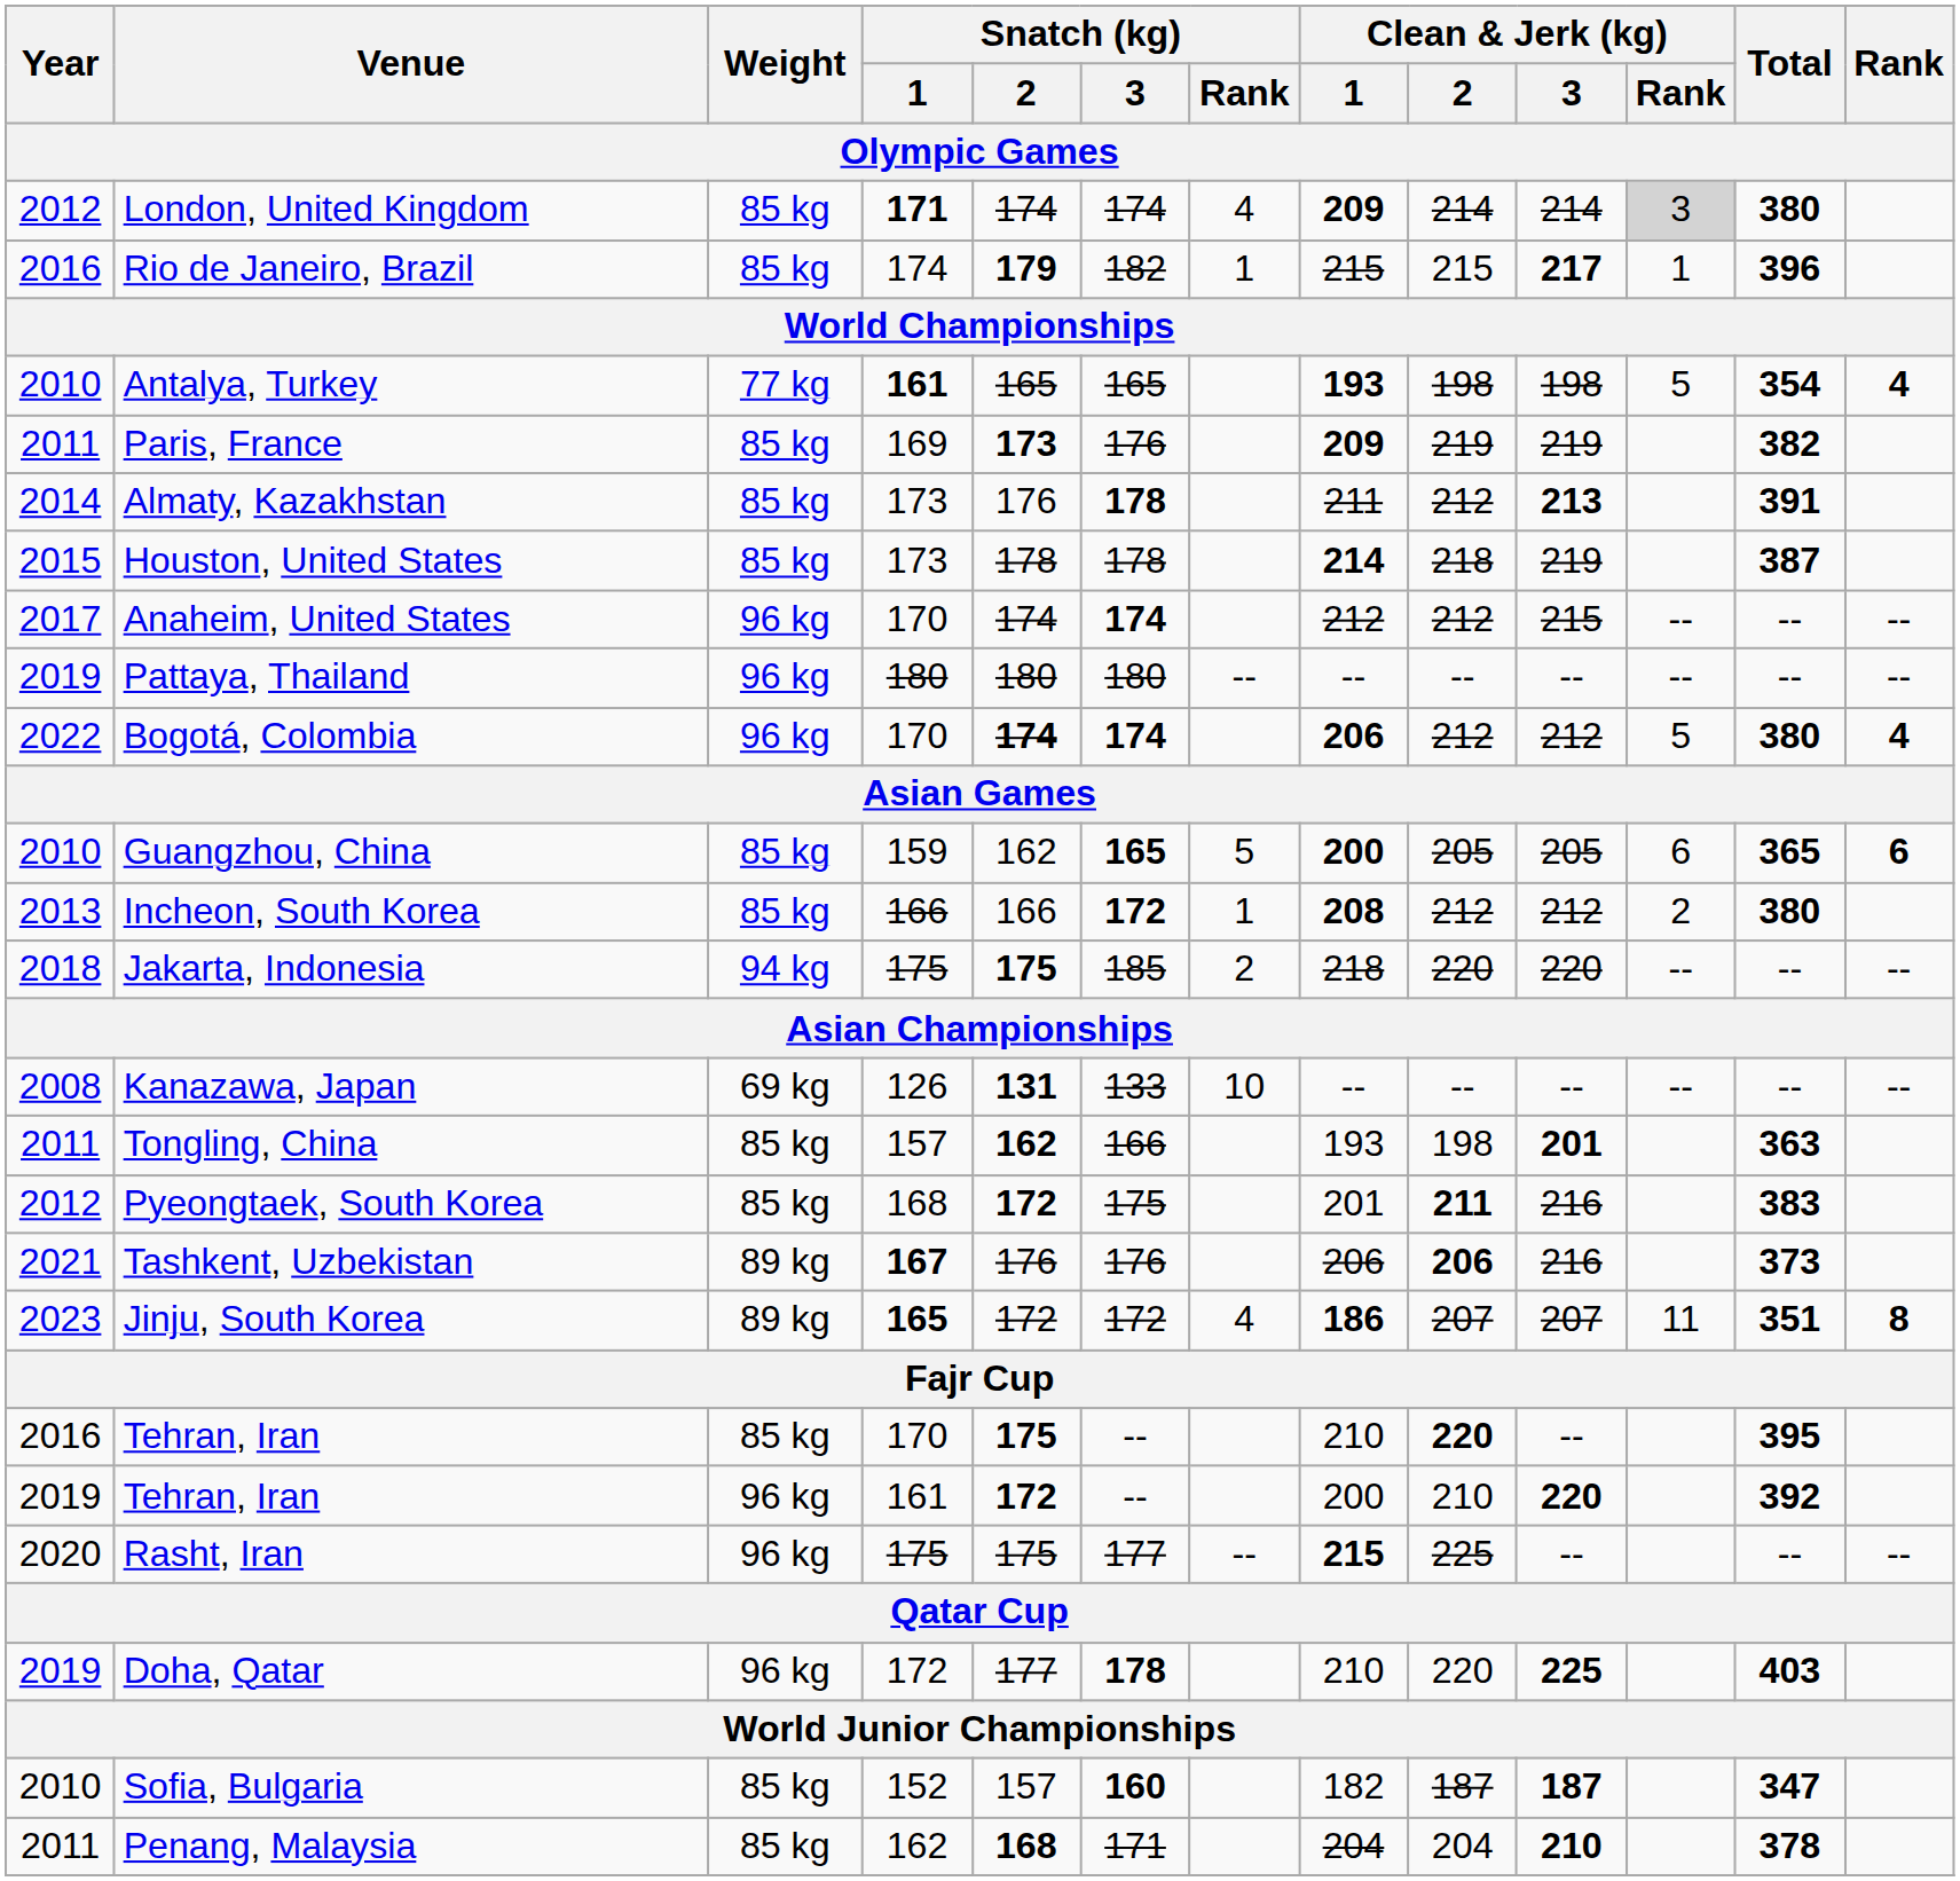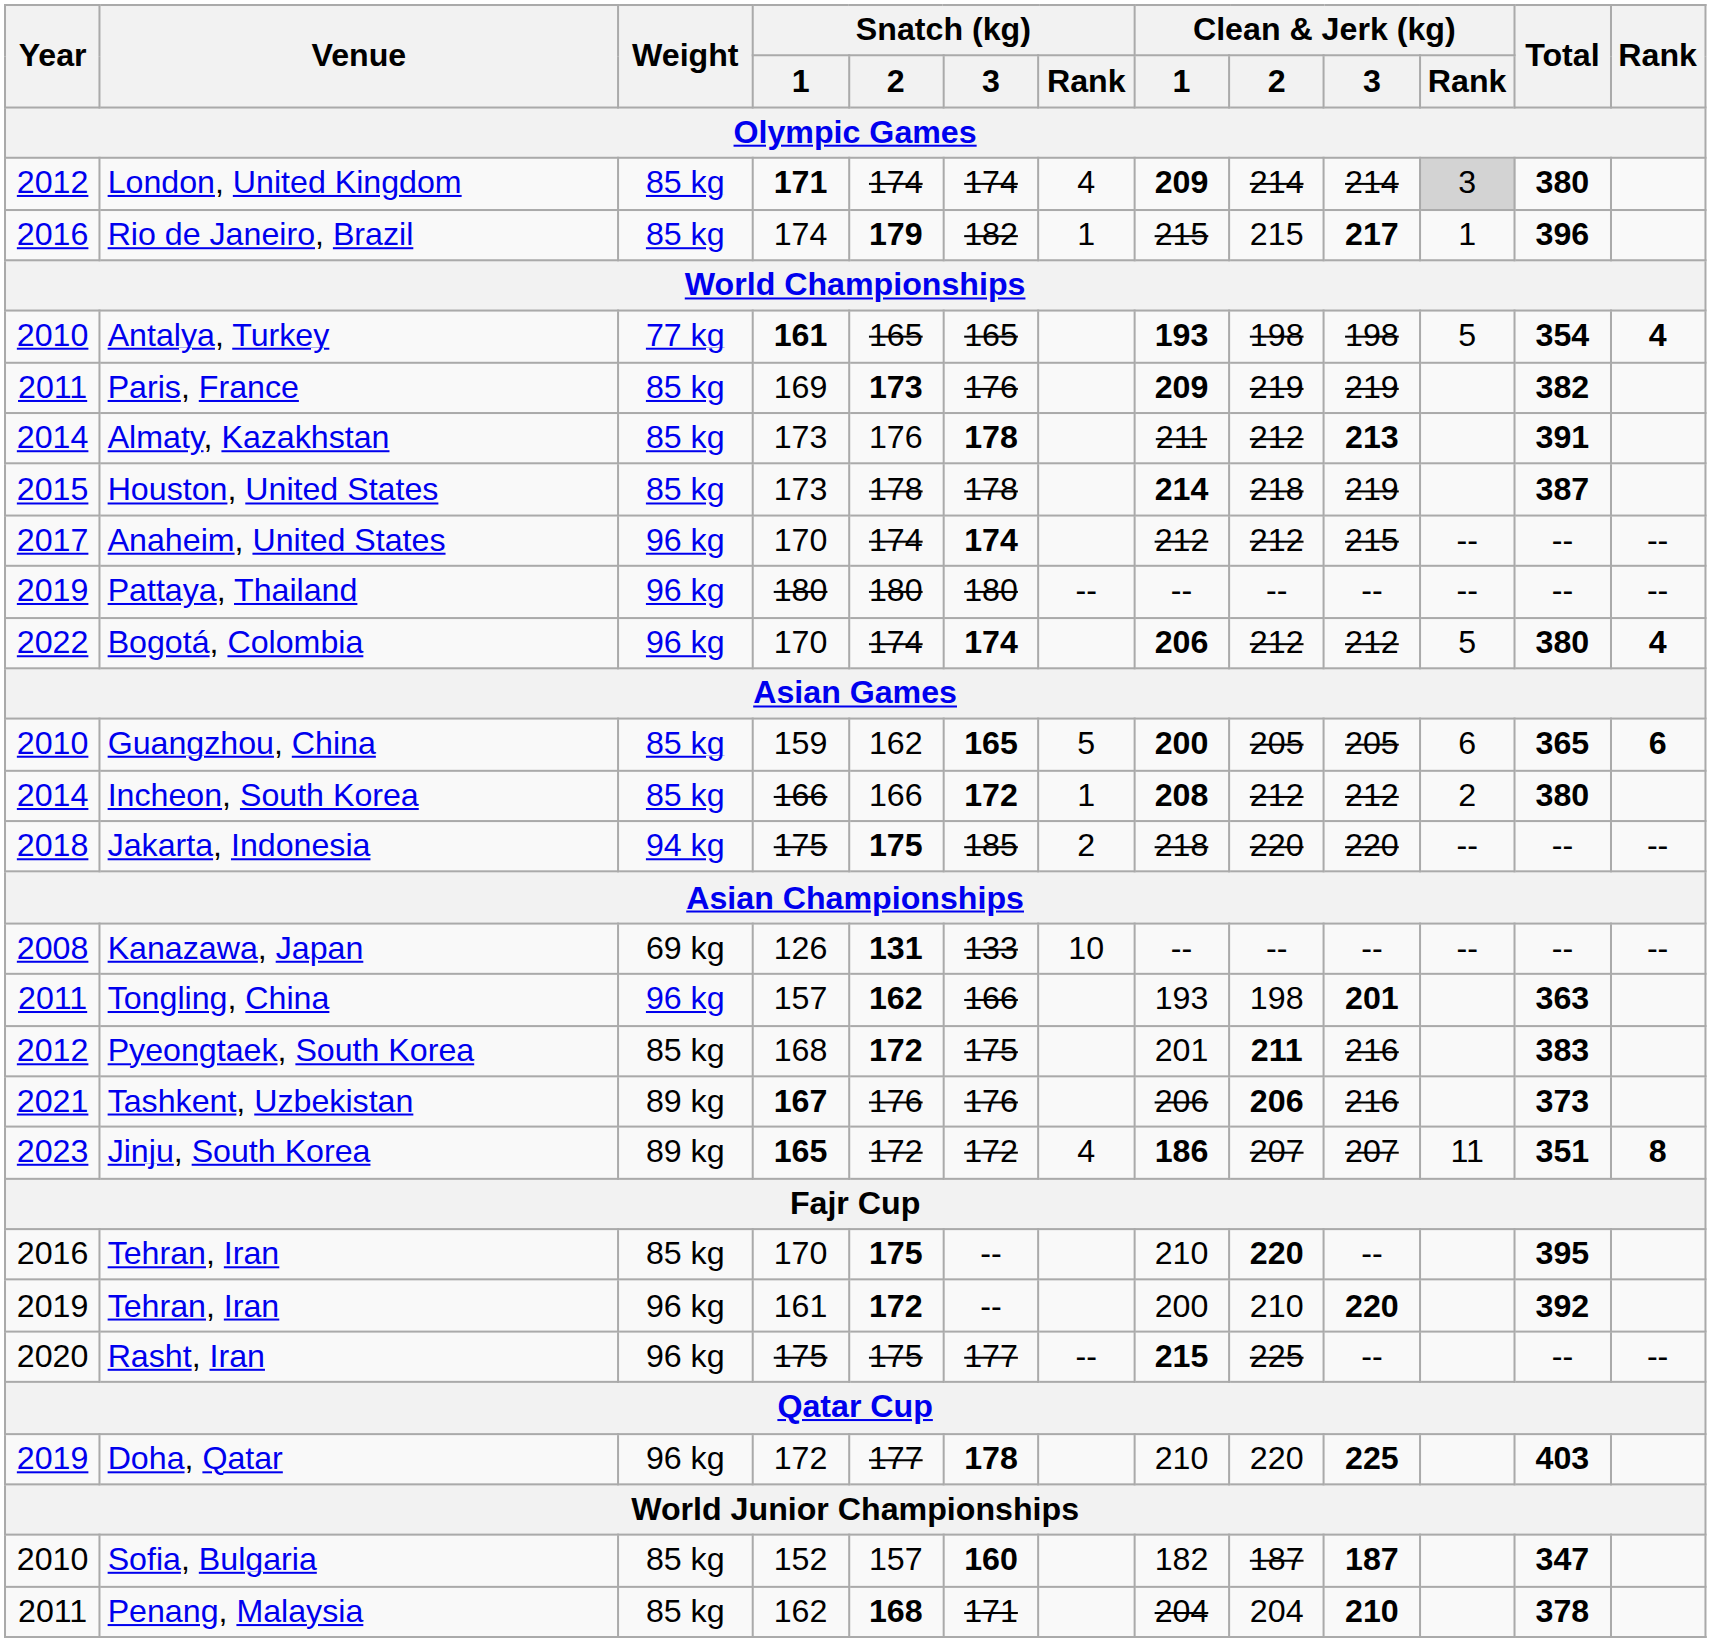Bogotá, Colombia | Snatch (kg) / 2: bold -> normal
Incheon, South Korea | Year: 2013 -> 2014
Tongling, China | Weight: 85 kg -> 96 kg
